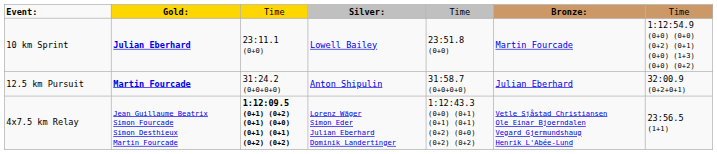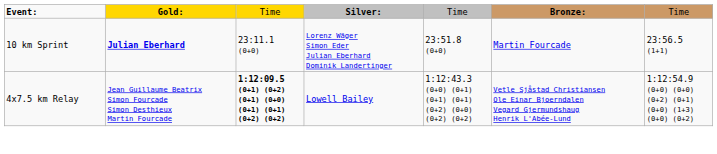10 km Sprint | column 4: Lowell Bailey -> Lorenz Wäger Simon Eder Julian Eberhard Dominik Landertinger
10 km Sprint | column 7: 1:12:54.9 (0+0) (0+0) (0+2) (0+1) (0+0) (1+3) (0+0) (0+2) -> 23:56.5 (1+1)
- row: 12.5 km Pursuit | Martin Fourcade | 31:24.2 (0+0+0+0) | Anton Shipulin | 31:58.7 (0+0+0+0) | Julian Eberhard | 32:00.9 (0+2+0+1)
4x7.5 km Relay | column 4: Lorenz Wäger Simon Eder Julian Eberhard Dominik Landertinger -> Lowell Bailey
4x7.5 km Relay | column 7: 23:56.5 (1+1) -> 1:12:54.9 (0+0) (0+0) (0+2) (0+1) (0+0) (1+3) (0+0) (0+2)
